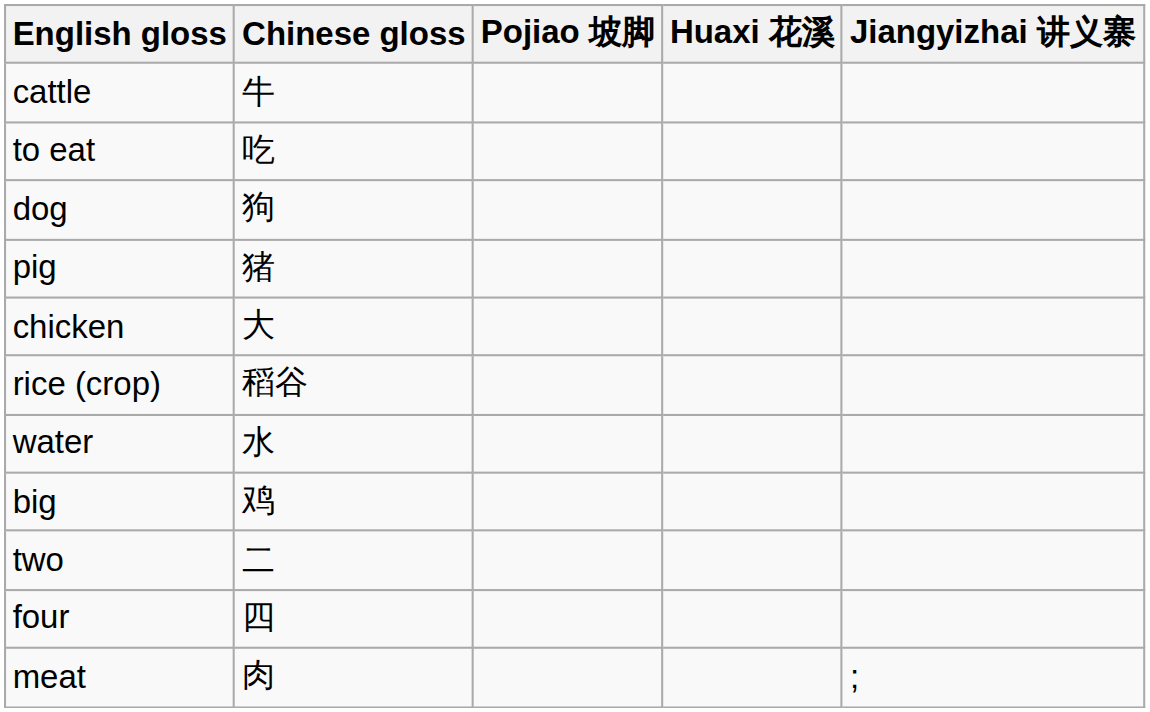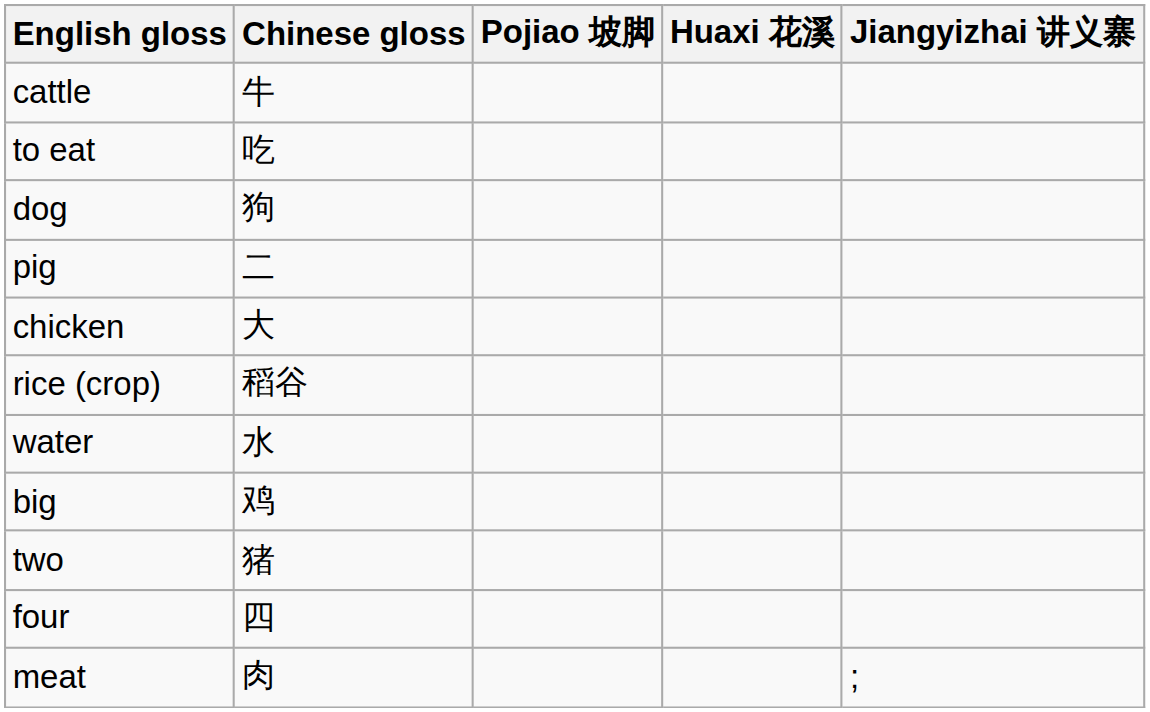pig | Chinese gloss: 猪 -> 二
two | Chinese gloss: 二 -> 猪
